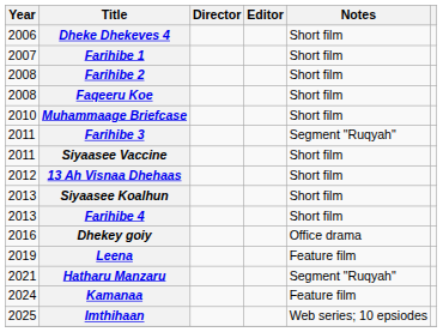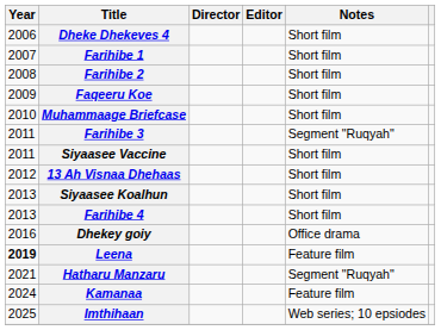Faqeeru Koe | Year: 2008 -> 2009
Leena | Year: normal -> bold
